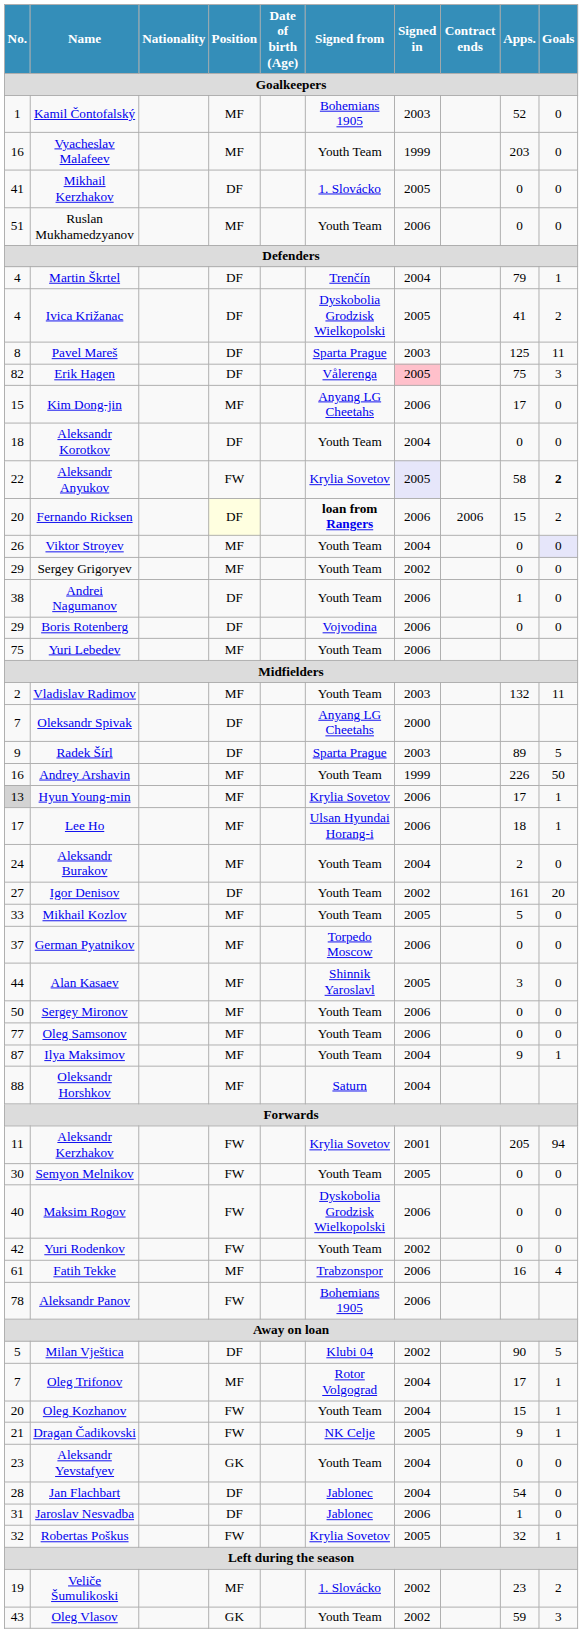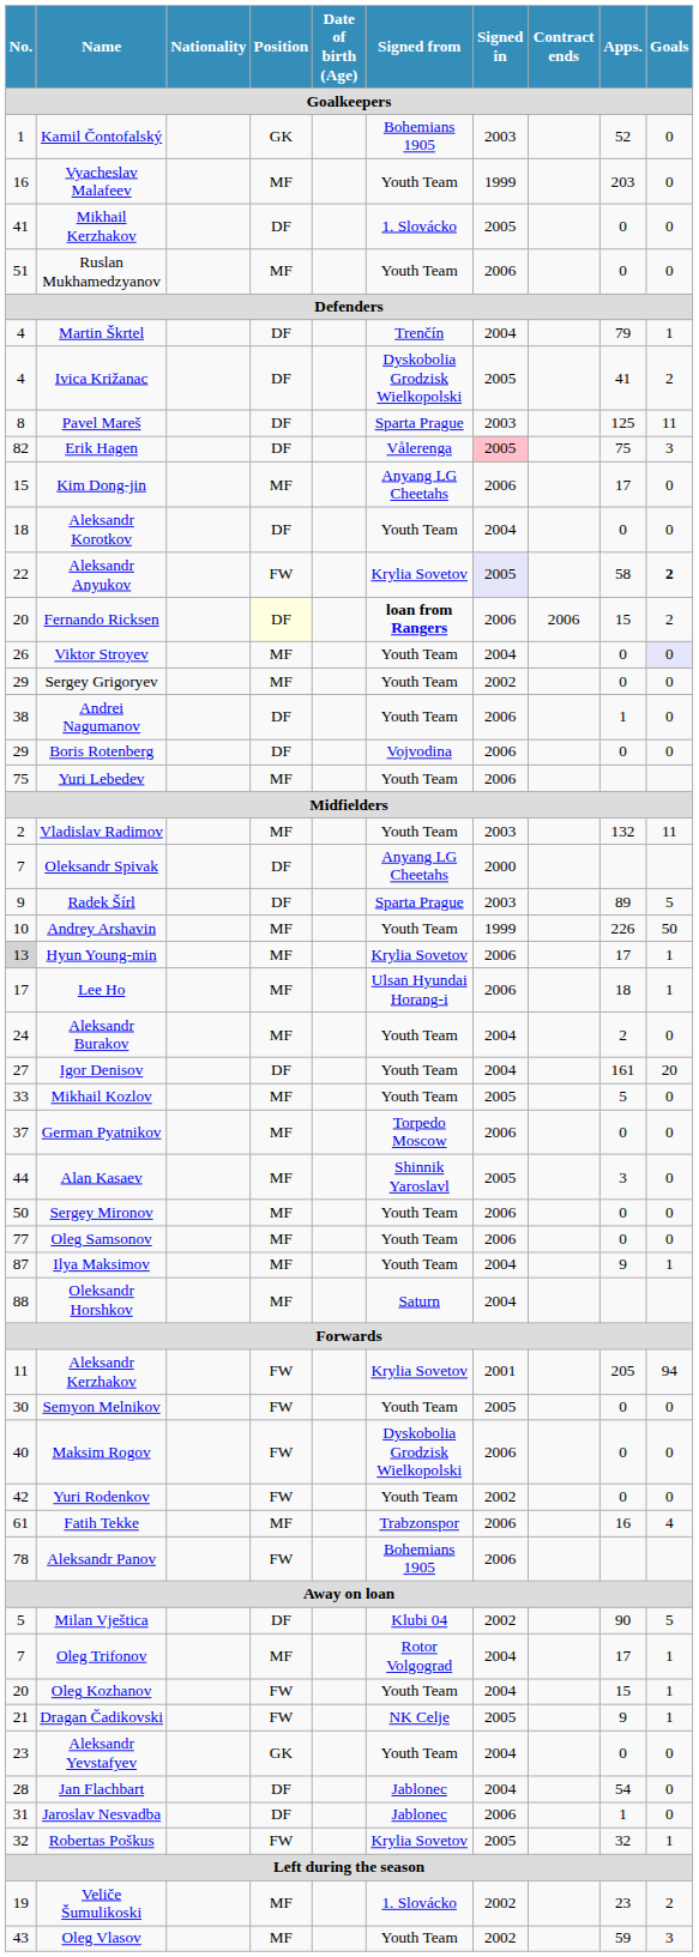Kamil Čontofalský | Position: MF -> GK
Andrey Arshavin | No.: 16 -> 10
Igor Denisov | Signed in: 2002 -> 2004
Oleg Vlasov | Position: GK -> MF
